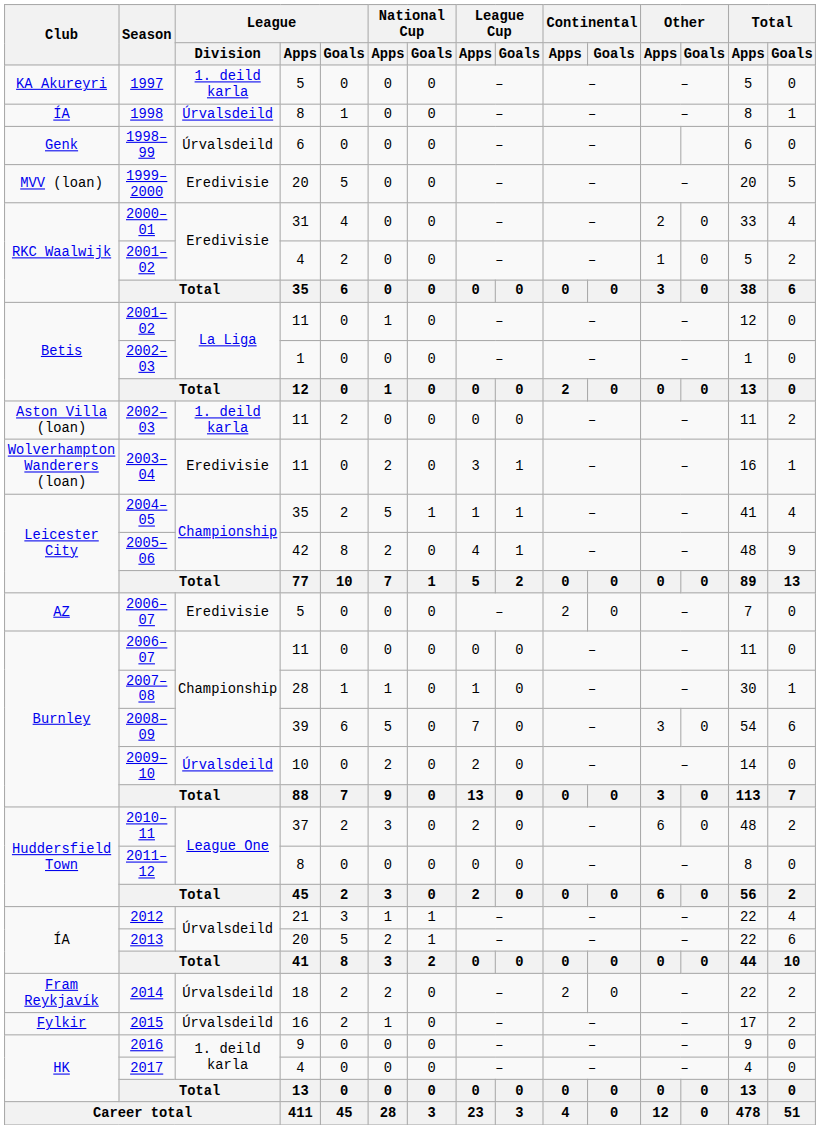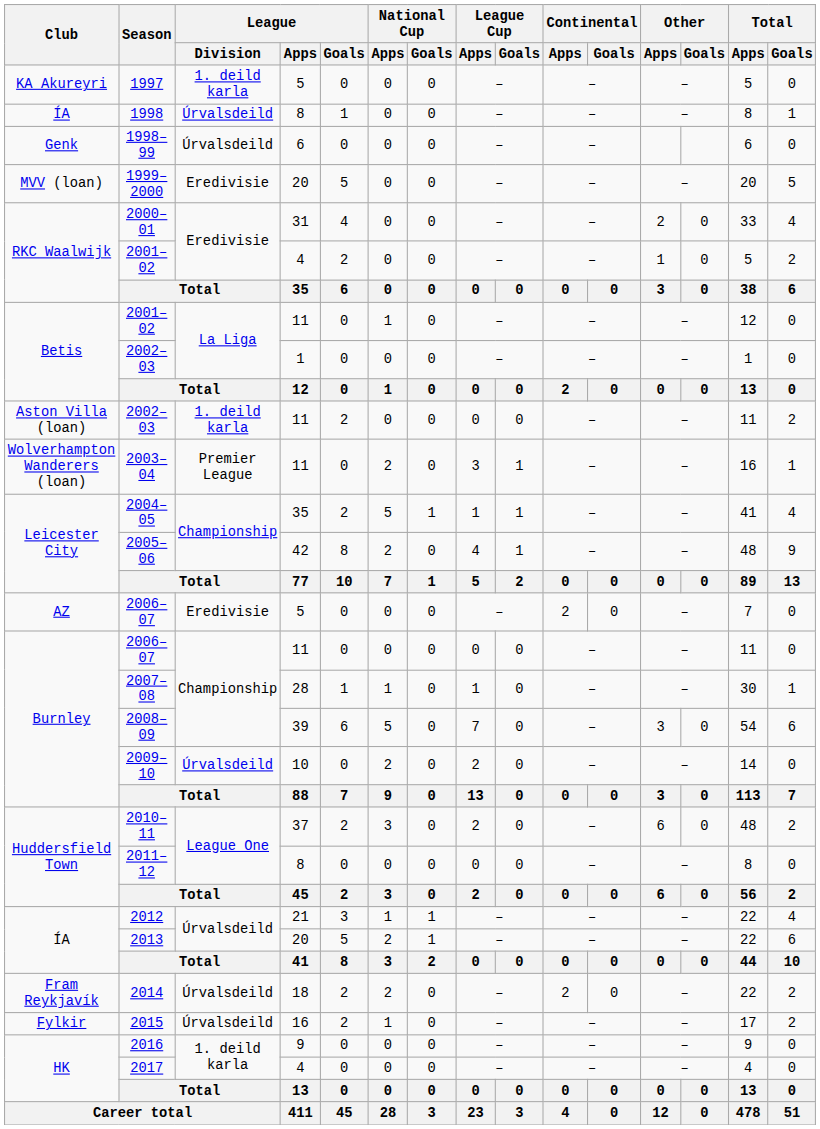2003–04 | League / Division: Eredivisie -> Premier League
